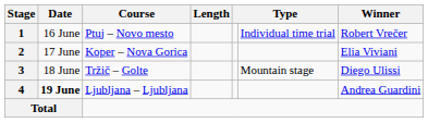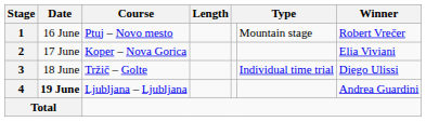1 | column 6: Individual time trial -> Mountain stage
3 | column 6: Mountain stage -> Individual time trial
